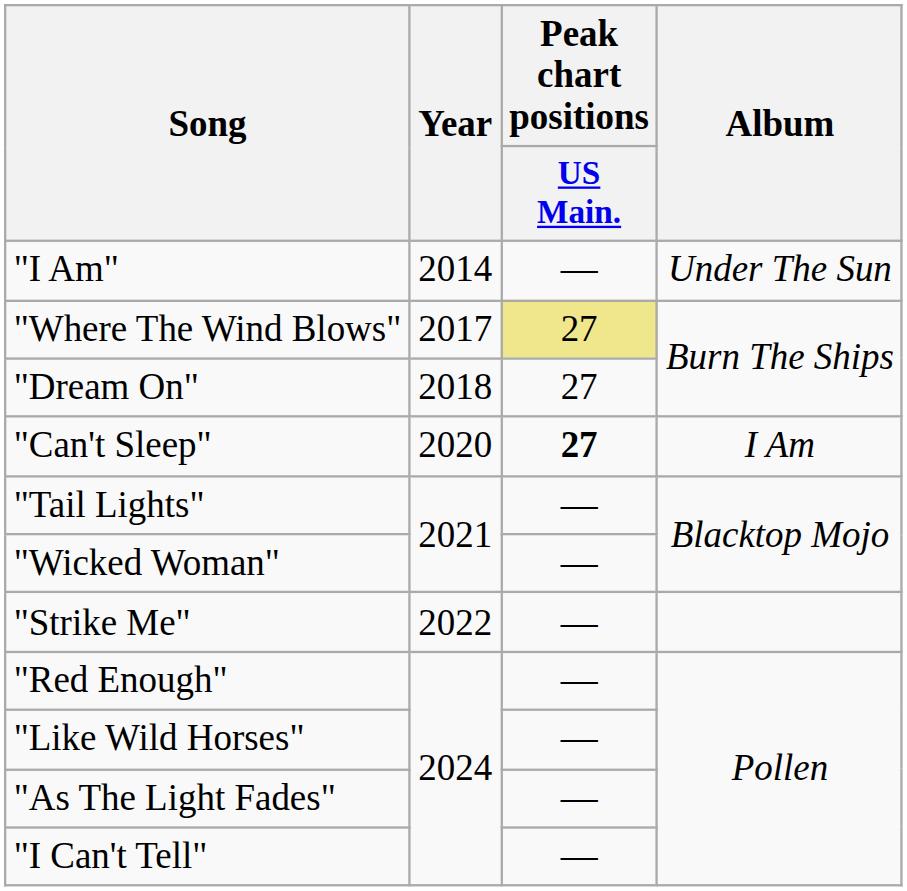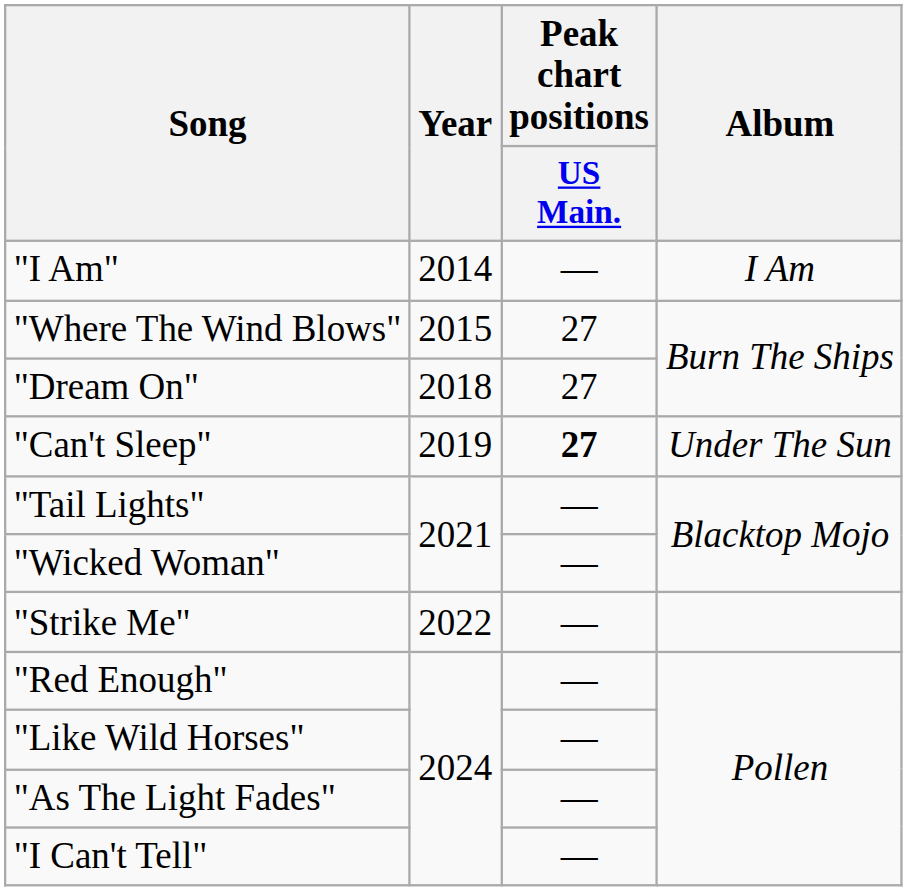"I Am" | Album: Under The Sun -> I Am
"Where The Wind Blows" | Year: 2017 -> 2015
"Where The Wind Blows" | Peak chart positions / US Main.: khaki background -> no background
"Can't Sleep" | Year: 2020 -> 2019
"Can't Sleep" | Album: I Am -> Under The Sun
